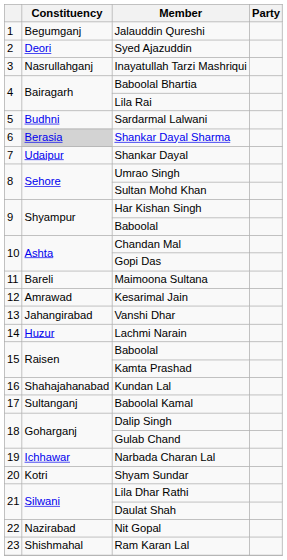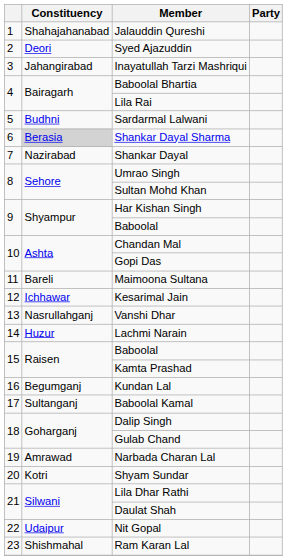Jalauddin Qureshi | Constituency: Begumganj -> Shahajahanabad
Inayatullah Tarzi Mashriqui | Constituency: Nasrullahganj -> Jahangirabad
Shankar Dayal | Constituency: Udaipur -> Nazirabad
Kesarimal Jain | Constituency: Amrawad -> Ichhawar
Vanshi Dhar | Constituency: Jahangirabad -> Nasrullahganj
Kundan Lal | Constituency: Shahajahanabad -> Begumganj
Narbada Charan Lal | Constituency: Ichhawar -> Amrawad
Nit Gopal | Constituency: Nazirabad -> Udaipur
